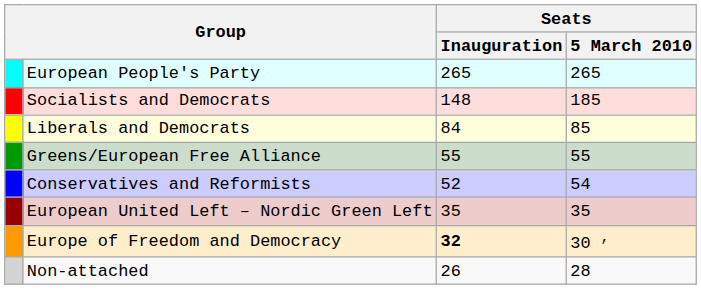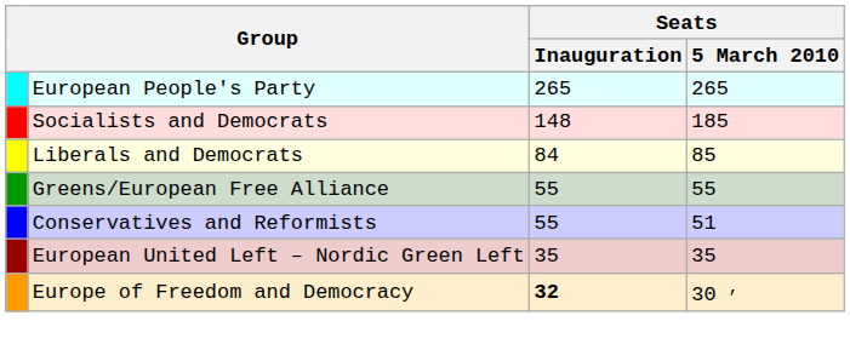Conservatives and Reformists | Seats / Inauguration: 52 -> 55
Conservatives and Reformists | Seats / 5 March 2010: 54 -> 51
- row: Non-attached | 26 | 28
